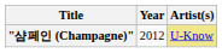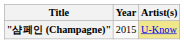"샴페인 (Champagne)" | Year: 2012 -> 2015
